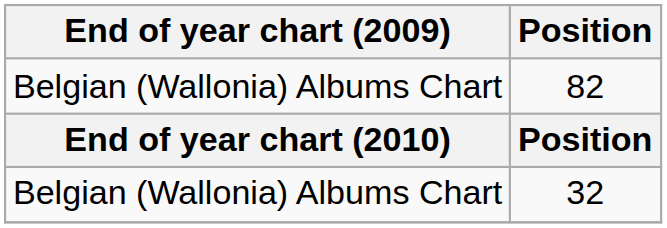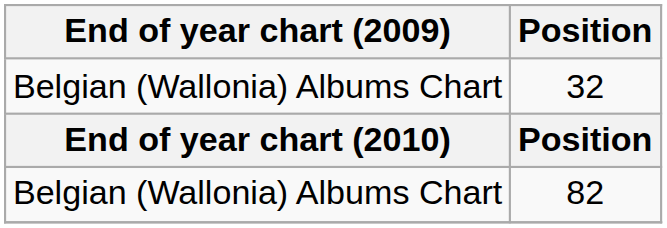rows swapped: 82 <-> 32
